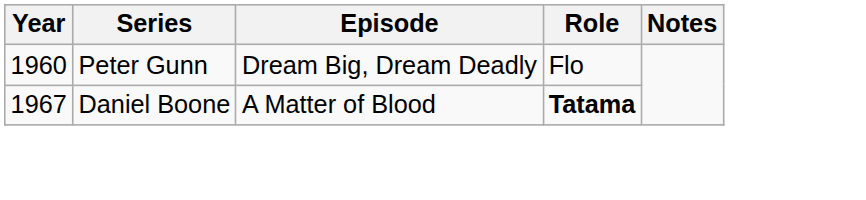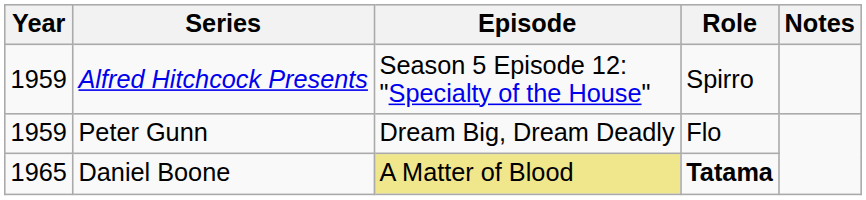+ row: 1959 | Alfred Hitchcock Presents | Season 5 Episode 12: "Specialty of the House" | Spirro
Peter Gunn | Year: 1960 -> 1959
Daniel Boone | Year: 1967 -> 1965
Daniel Boone | Episode: no background -> khaki background
